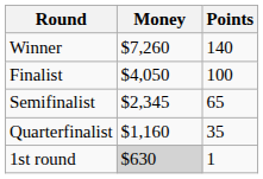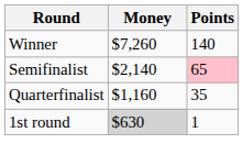- row: Finalist | $4,050 | 100
Semifinalist | Money: $2,345 -> $2,140
Semifinalist | Points: no background -> pink background
